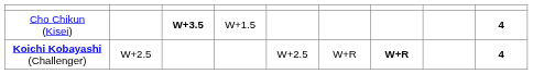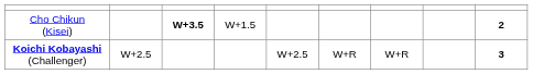Cho Chikun (Kisei) | column 9: 4 -> 2
Koichi Kobayashi (Challenger) | column 7: bold -> normal
Koichi Kobayashi (Challenger) | column 9: 4 -> 3
